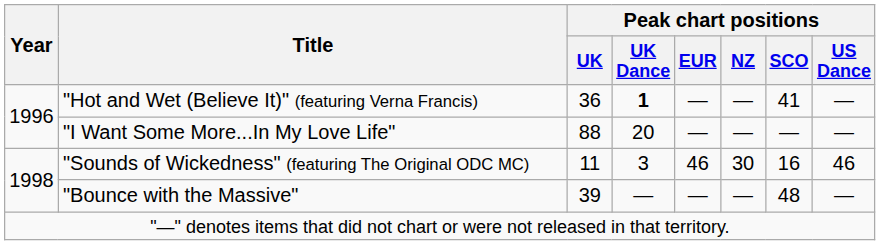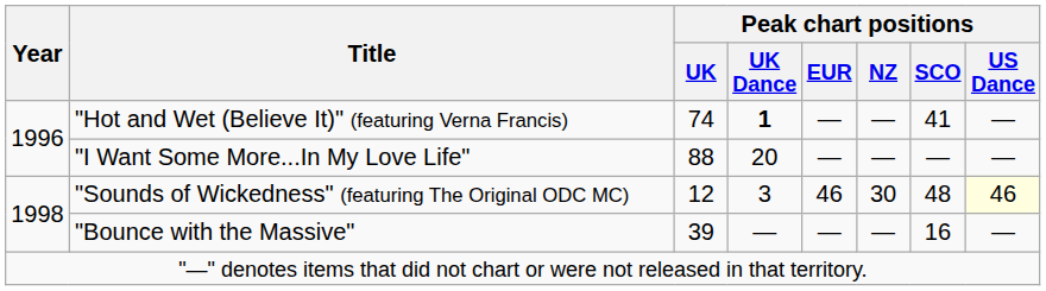"Hot and Wet (Believe It)" (featuring Verna Francis) | Peak chart positions / UK: 36 -> 74
"Sounds of Wickedness" (featuring The Original ODC MC) | Peak chart positions / UK: 11 -> 12
"Sounds of Wickedness" (featuring The Original ODC MC) | Peak chart positions / SCO: 16 -> 48
"Sounds of Wickedness" (featuring The Original ODC MC) | Peak chart positions / US Dance: no background -> lightyellow background
"Bounce with the Massive" | Peak chart positions / SCO: 48 -> 16
